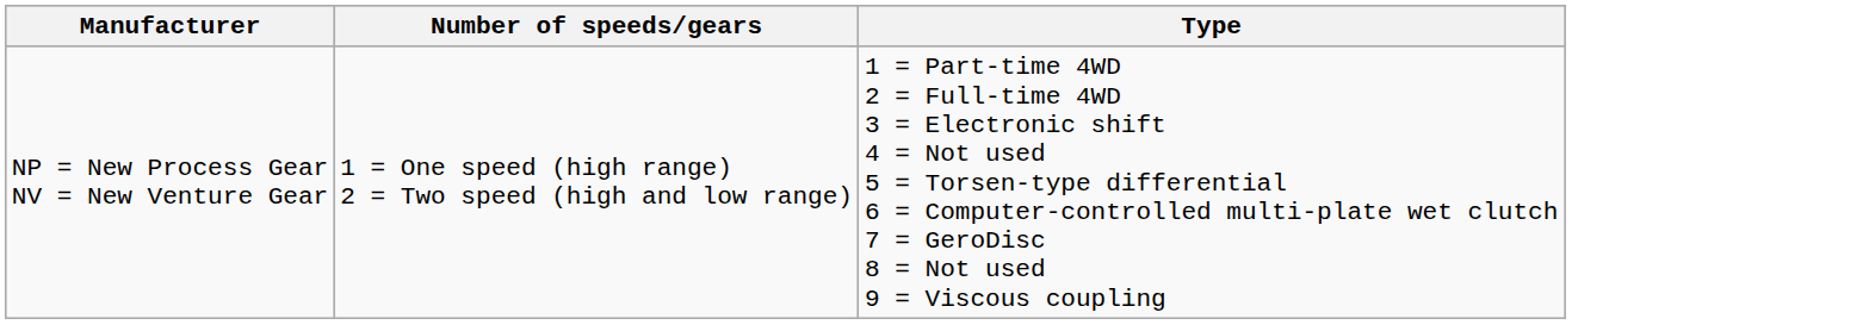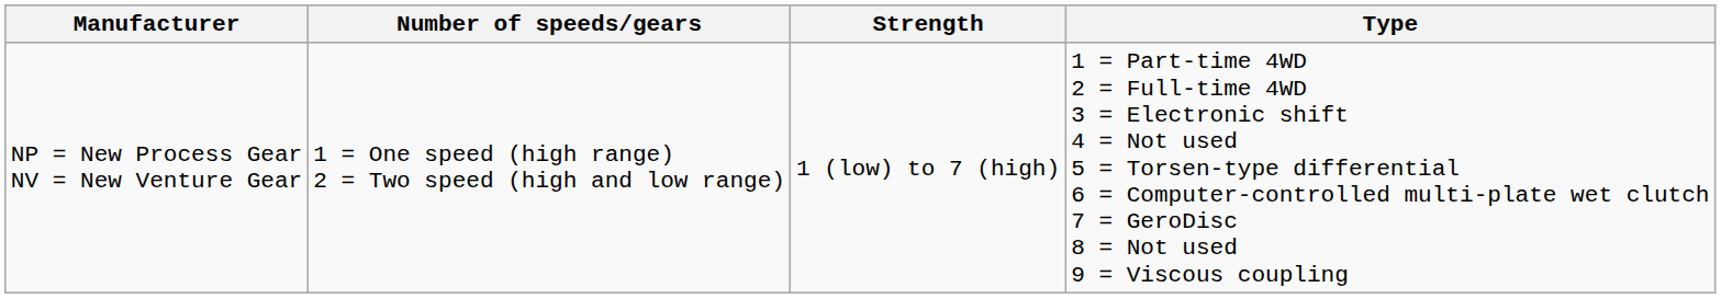+ column: Strength | 1 (low) to 7 (high)
